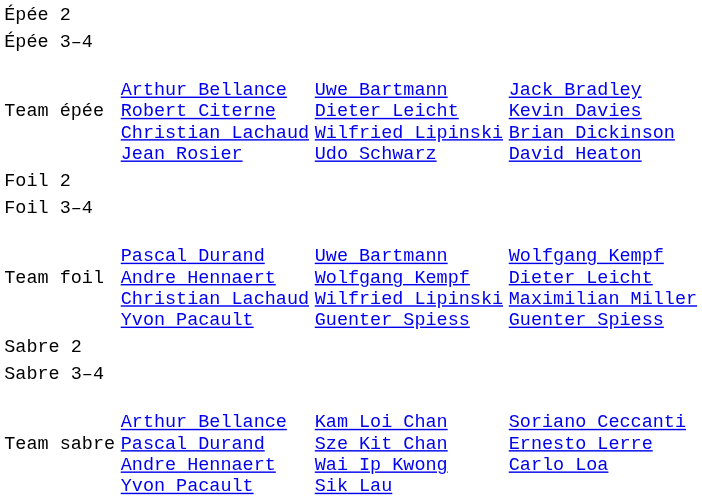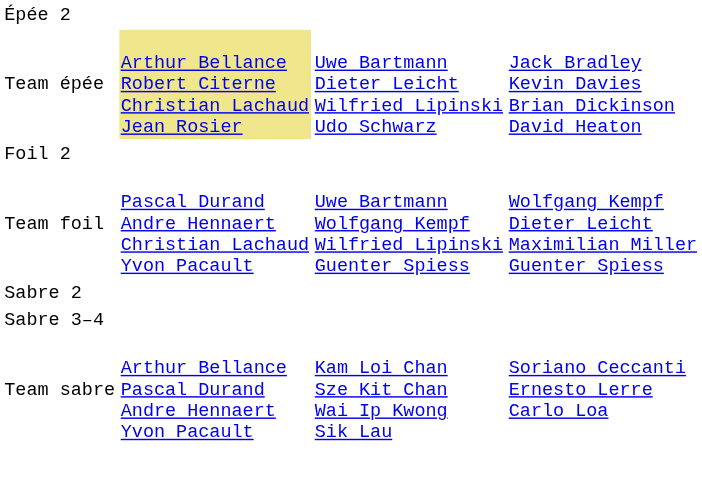- row: Épée 3–4
Team épée | column 2: no background -> khaki background
- row: Foil 3–4
